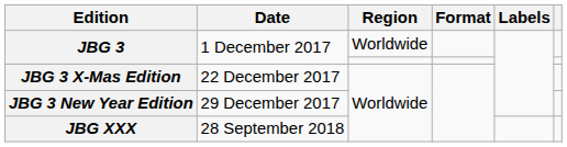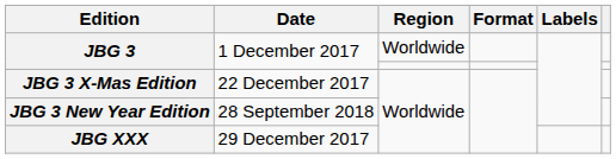JBG 3 New Year Edition | Date: 29 December 2017 -> 28 September 2018
JBG XXX | Date: 28 September 2018 -> 29 December 2017
